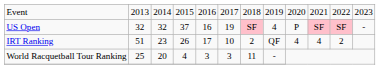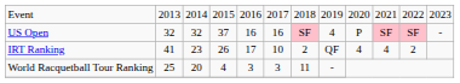US Open | column 6: 19 -> 16
IRT Ranking | column 2: 51 -> 41
